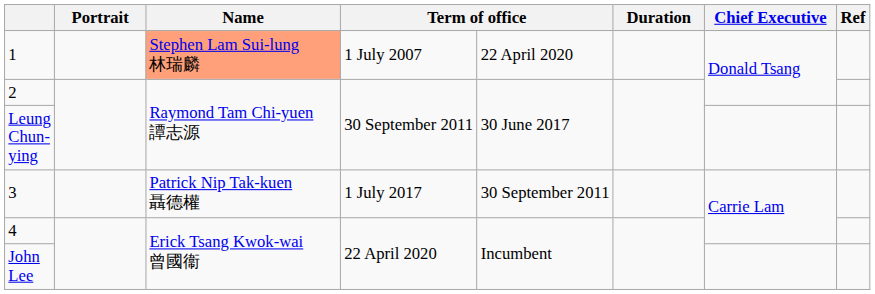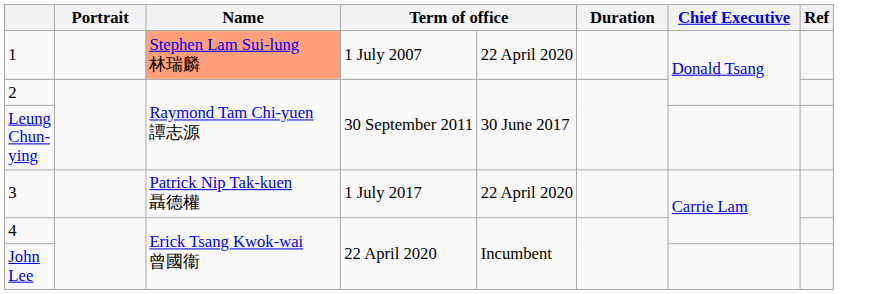3 | column 5: 30 September 2011 -> 22 April 2020
